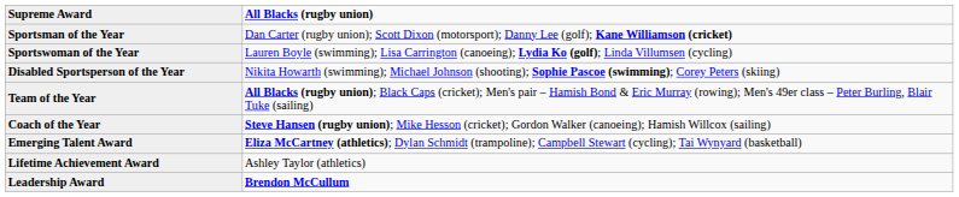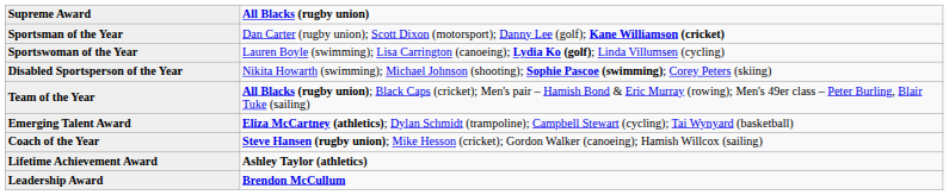rows swapped: Coach of the Year <-> Emerging Talent Award
Lifetime Achievement Award | All Blacks (rugby union): normal -> bold
